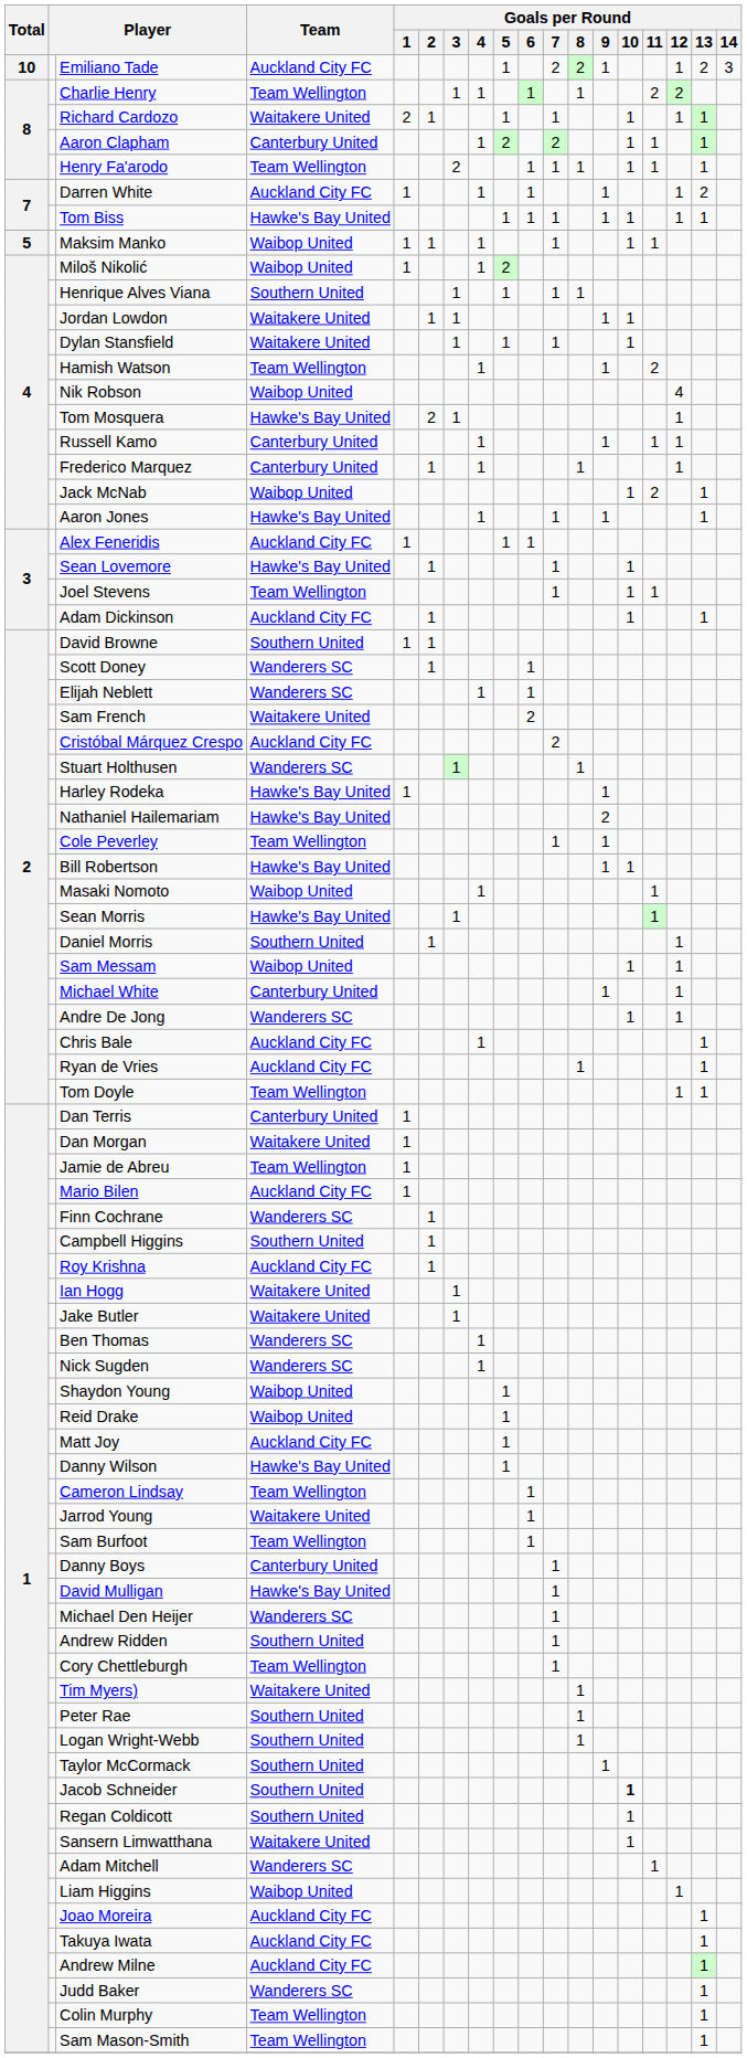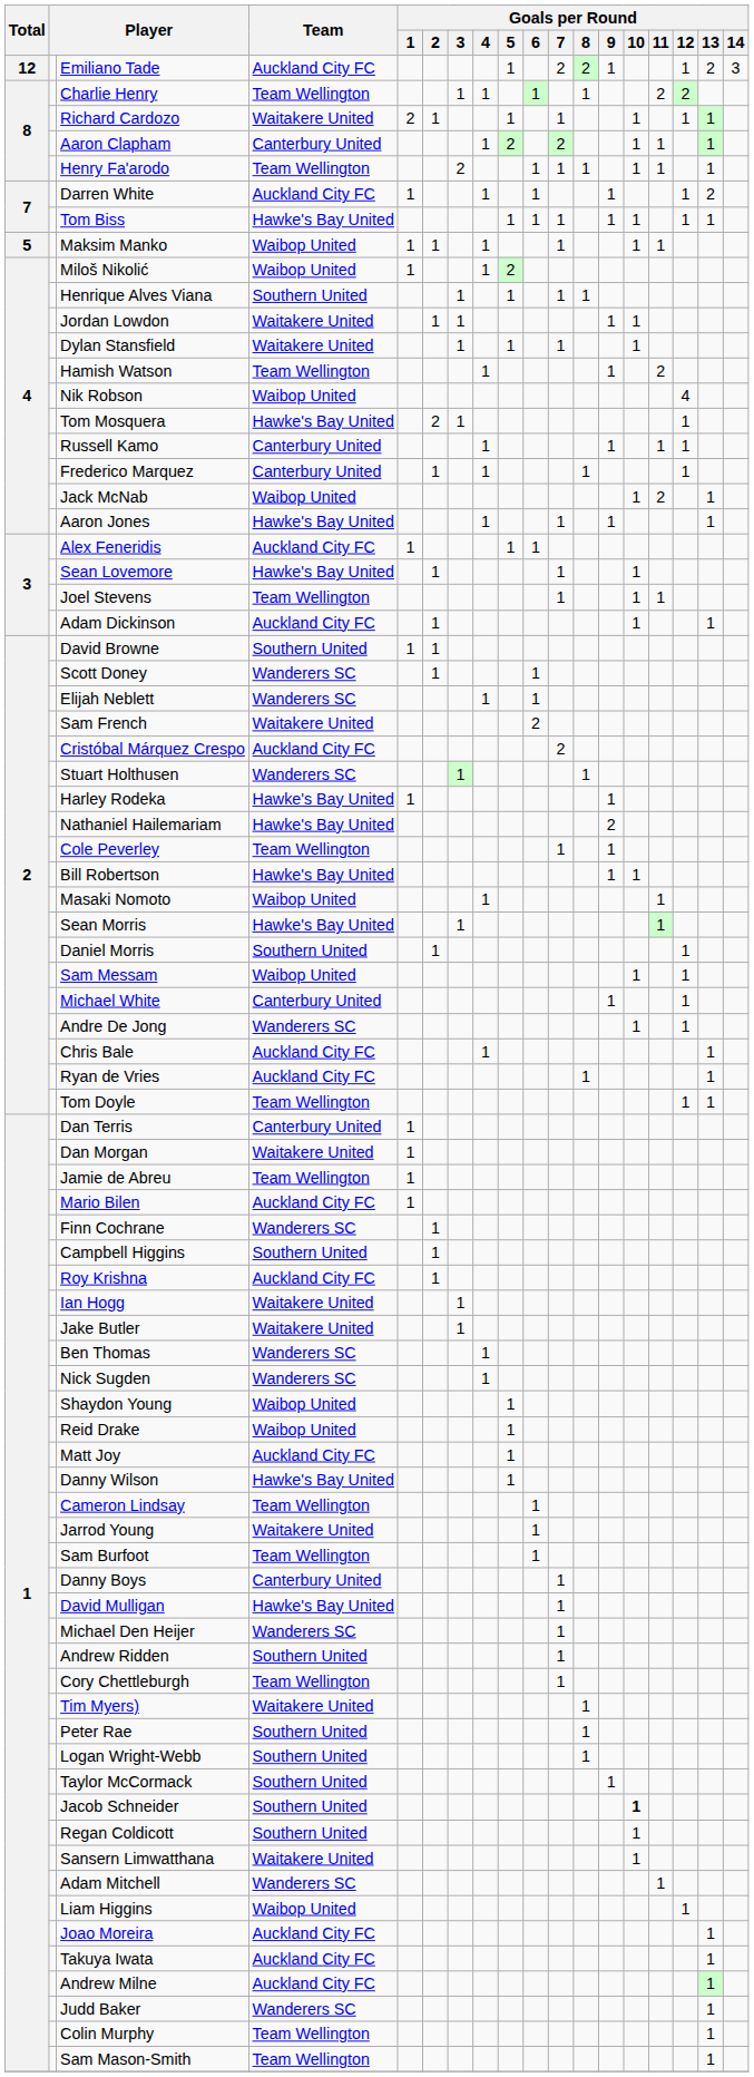Emiliano Tade | Total: 10 -> 12
